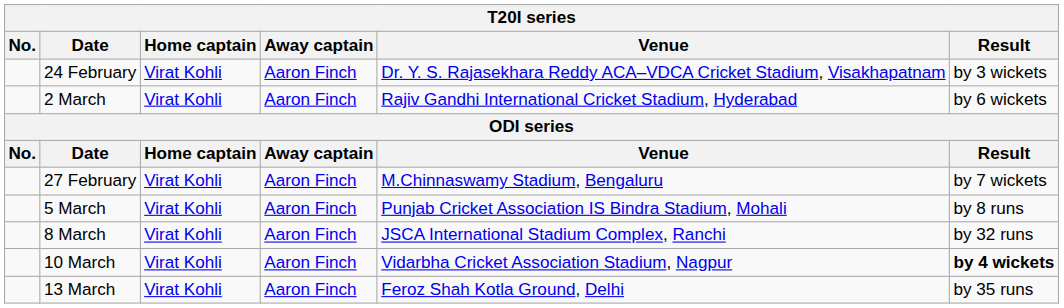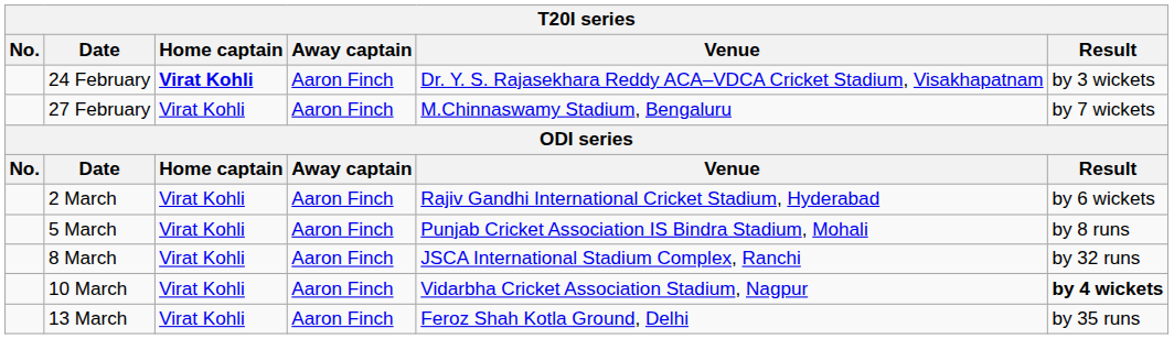24 February | Home captain: normal -> bold
rows swapped: 27 February <-> 2 March
